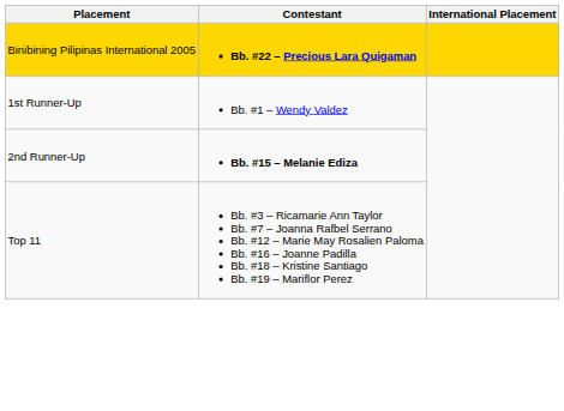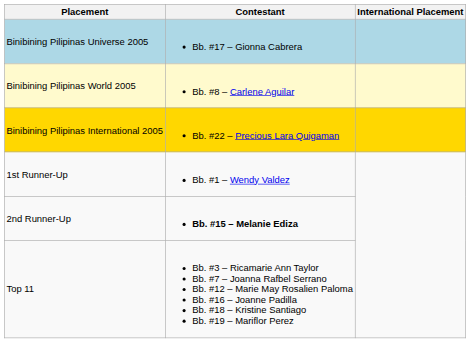+ row: Binibining Pilipinas Universe 2005 | Bb. #17 – Gionna Cabrera
+ row: Binibining Pilipinas World 2005 | Bb. #8 – Carlene Aguilar
Binibining Pilipinas International 2005 | Contestant: bold -> normal
